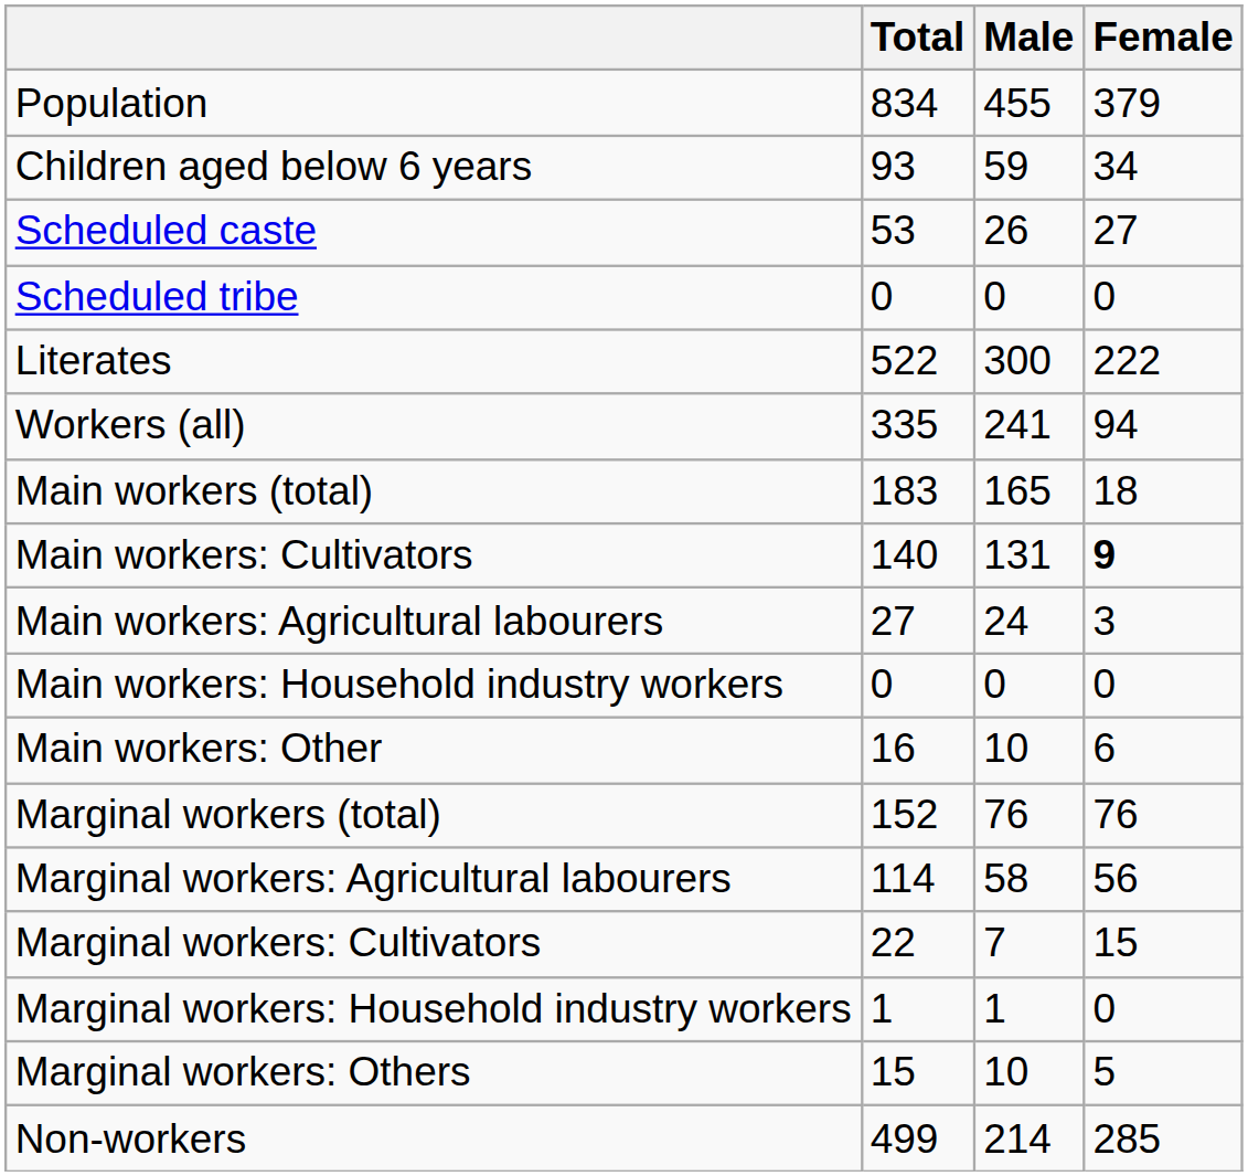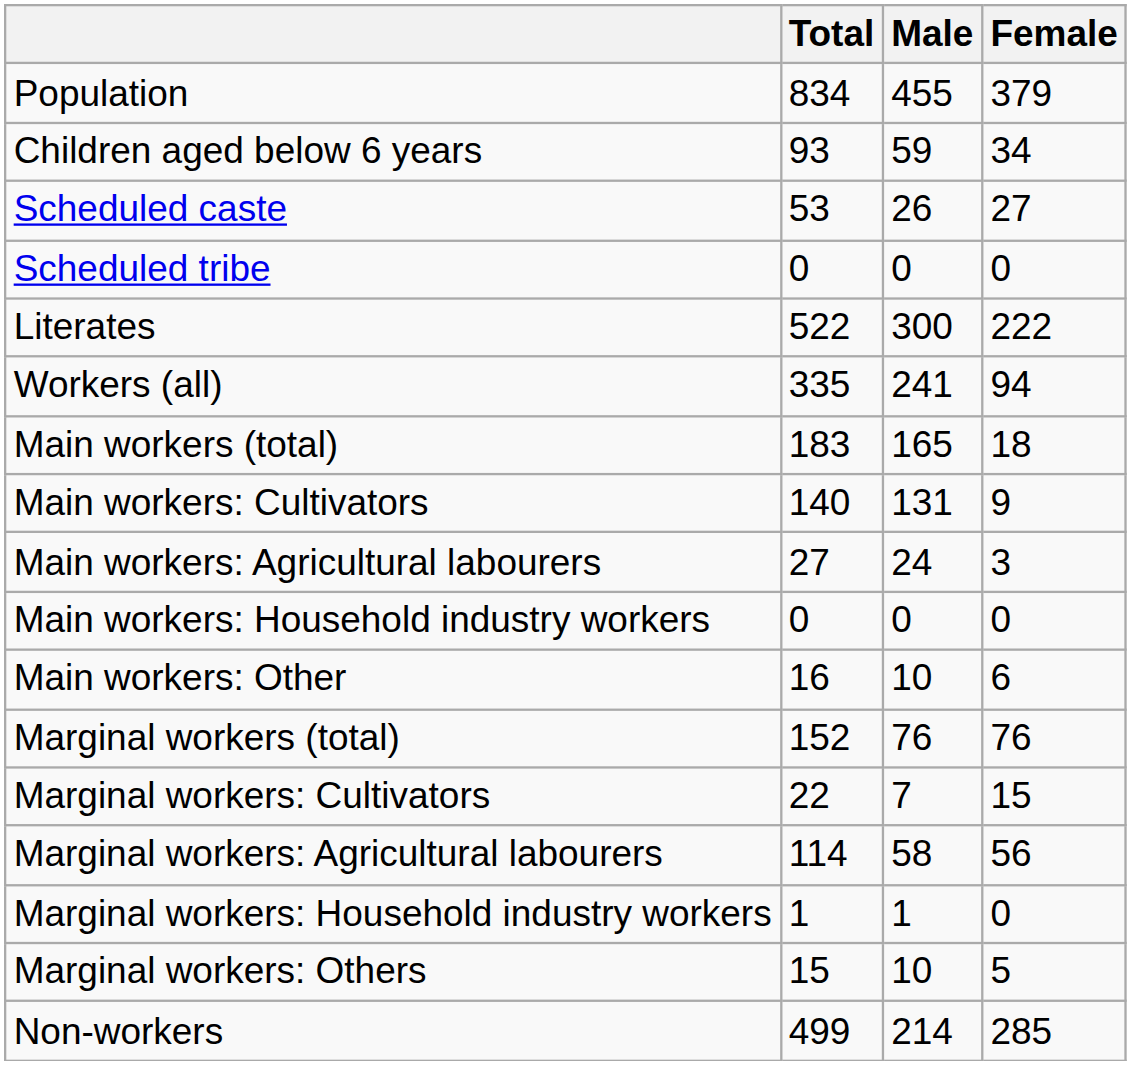Main workers: Cultivators | Female: bold -> normal
rows swapped: Marginal workers: Cultivators <-> Marginal workers: Agricultural labourers
